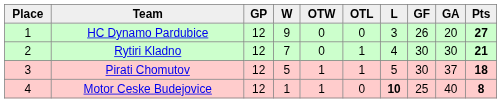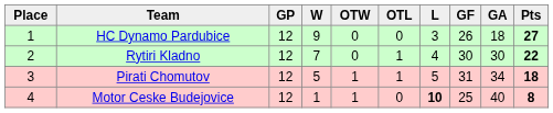HC Dynamo Pardubice | GA: 20 -> 18
Rytiri Kladno | Pts: 21 -> 22
Pirati Chomutov | GF: 30 -> 31
Pirati Chomutov | GA: 37 -> 34
